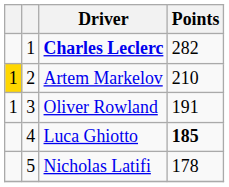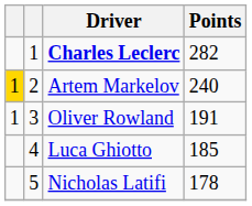Artem Markelov | Points: 210 -> 240
Luca Ghiotto | Points: bold -> normal
